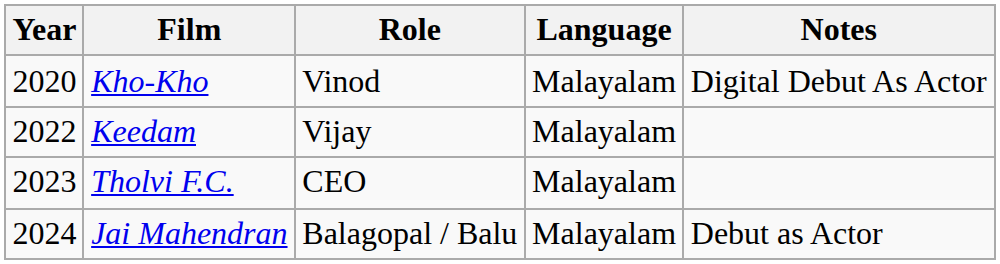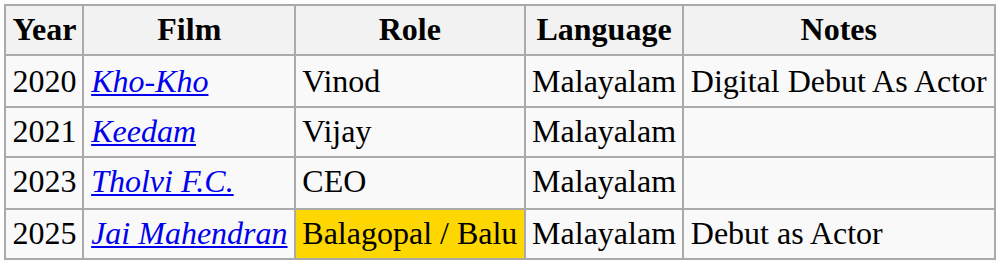Keedam | Year: 2022 -> 2021
Jai Mahendran | Year: 2024 -> 2025
Jai Mahendran | Role: no background -> gold background
